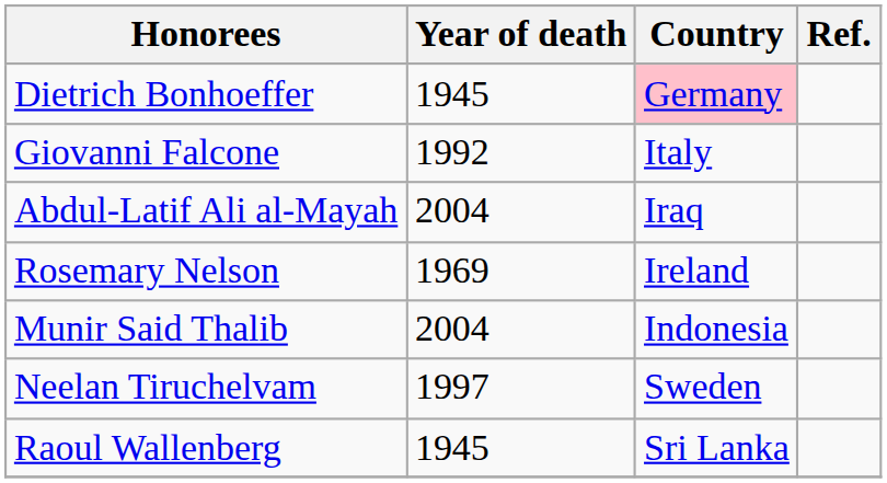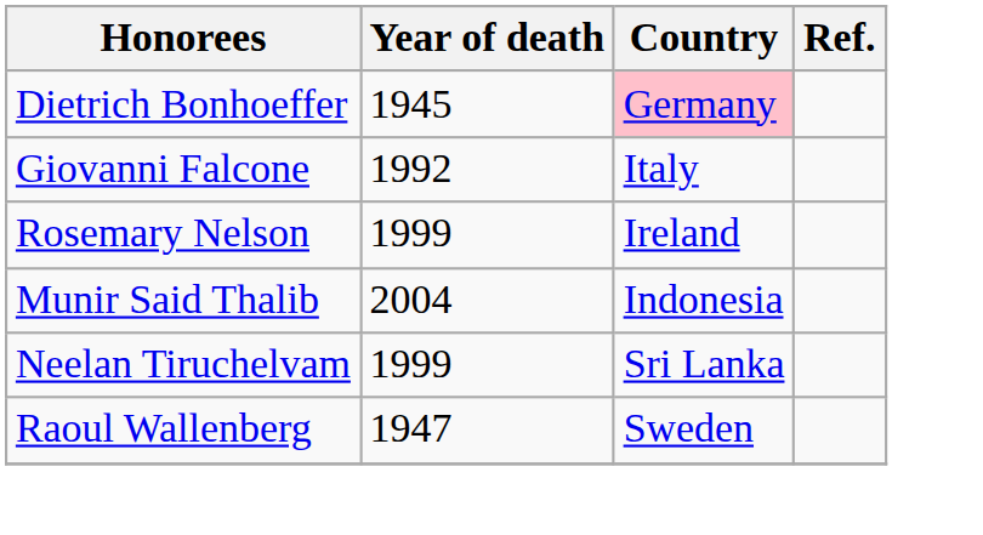- row: Abdul-Latif Ali al-Mayah | 2004 | Iraq
Rosemary Nelson | Year of death: 1969 -> 1999
Neelan Tiruchelvam | Year of death: 1997 -> 1999
Neelan Tiruchelvam | Country: Sweden -> Sri Lanka
Raoul Wallenberg | Year of death: 1945 -> 1947
Raoul Wallenberg | Country: Sri Lanka -> Sweden
